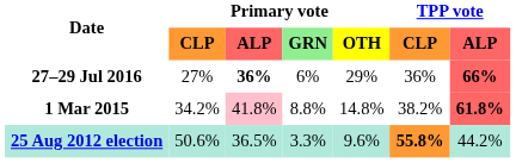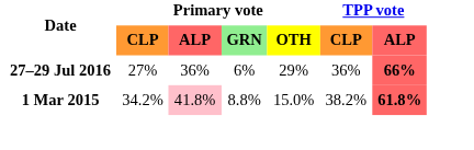27–29 Jul 2016 | Primary vote / ALP: bold -> normal
1 Mar 2015 | Primary vote / OTH: 14.8% -> 15.0%
- row: 25 Aug 2012 election | 50.6% | 36.5% | 3.3% | 9.6% | 55.8% | 44.2%
